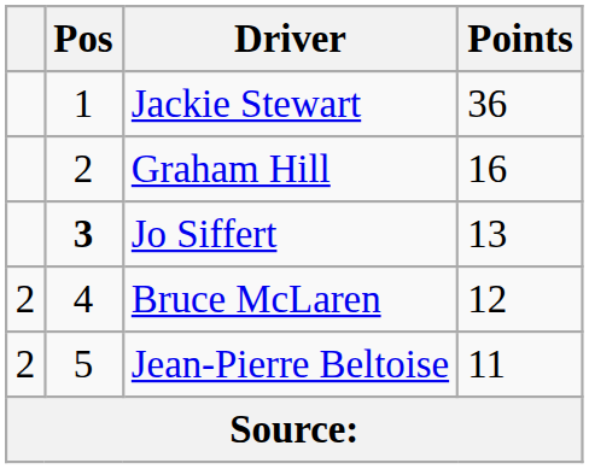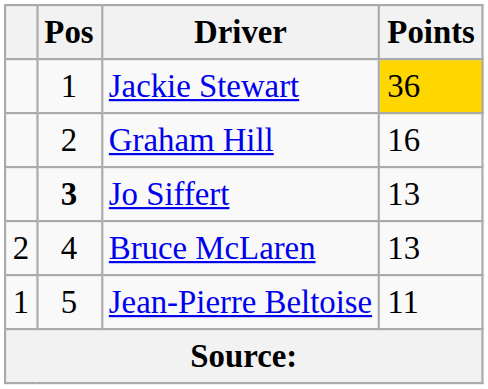Jackie Stewart | Points: no background -> gold background
Bruce McLaren | Points: 12 -> 13
Jean-Pierre Beltoise | column 1: 2 -> 1
